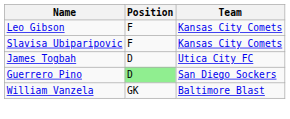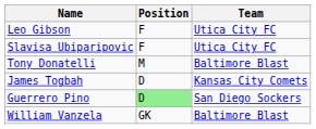Leo Gibson | Team: Kansas City Comets -> Utica City FC
Slavisa Ubiparipovic | Team: Kansas City Comets -> Utica City FC
+ row: Tony Donatelli | M | Baltimore Blast
James Togbah | Team: Utica City FC -> Kansas City Comets
